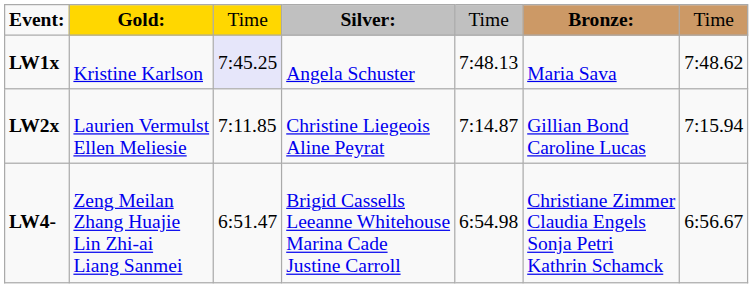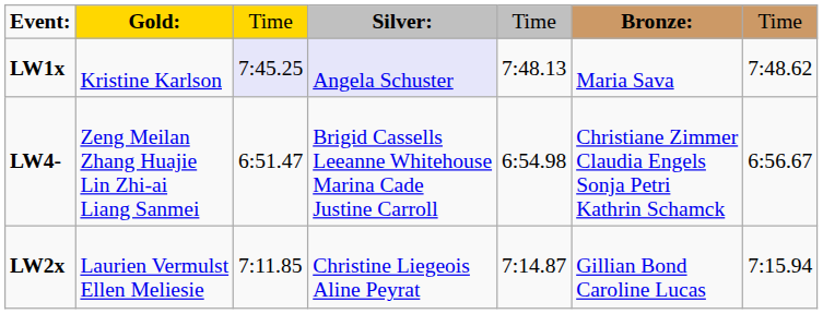LW1x | column 4: no background -> lavender background
rows swapped: LW2x <-> LW4-
